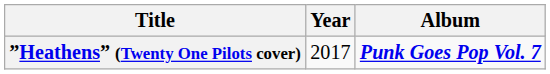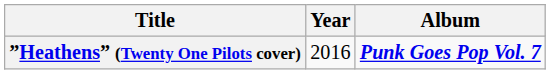”Heathens” (Twenty One Pilots cover) | Year: 2017 -> 2016
